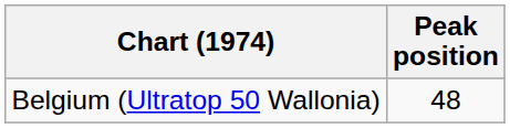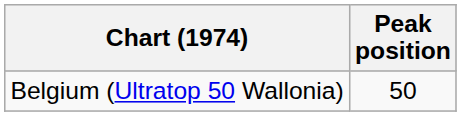Belgium (Ultratop 50 Wallonia) | Peak position: 48 -> 50
